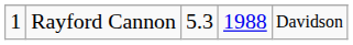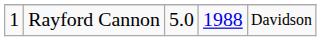Rayford Cannon | column 3: 5.3 -> 5.0
